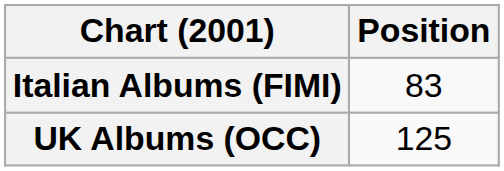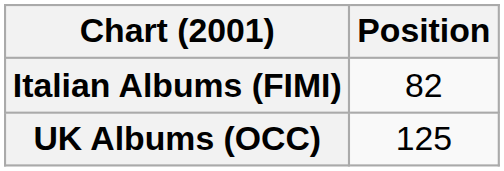Italian Albums (FIMI) | Position: 83 -> 82
